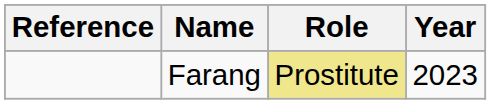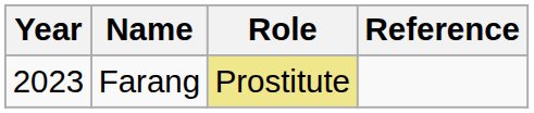columns swapped: Year <-> Reference
